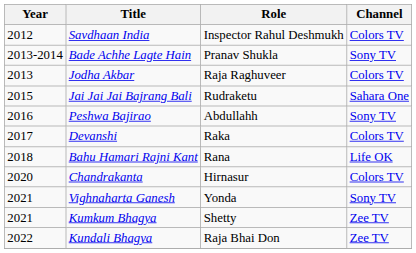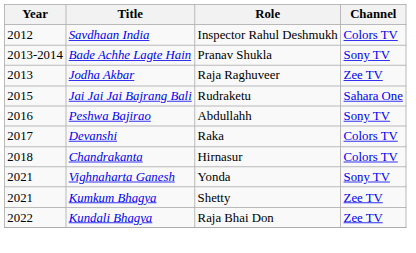Jodha Akbar | Channel: Colors TV -> Zee TV
- row: 2018 | Bahu Hamari Rajni Kant | Rana | Life OK
Chandrakanta | Year: 2020 -> 2018
